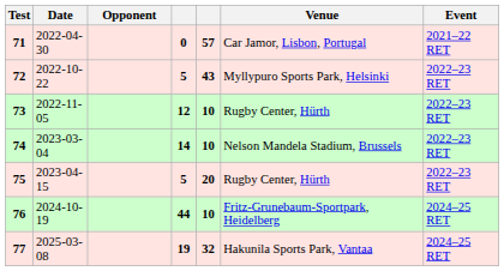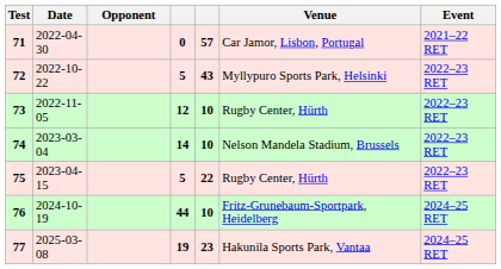75 | column 5: 20 -> 22
77 | column 5: 32 -> 23
